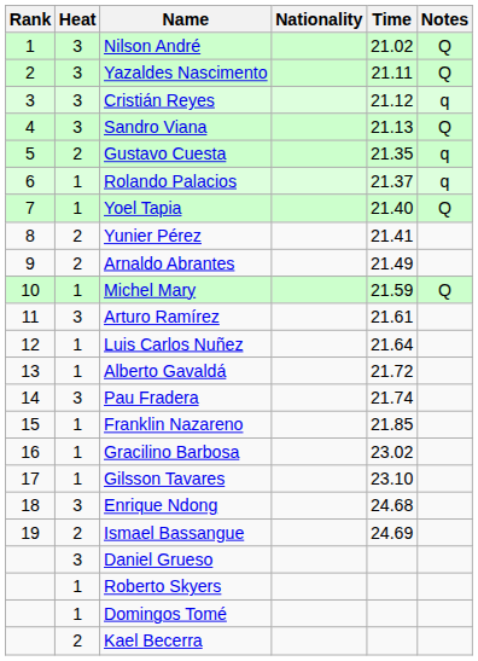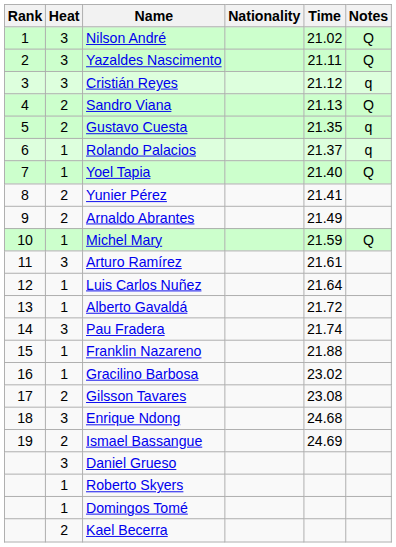Sandro Viana | Heat: 3 -> 2
Franklin Nazareno | Time: 21.85 -> 21.88
Gilsson Tavares | Heat: 1 -> 2
Gilsson Tavares | Time: 23.10 -> 23.08
